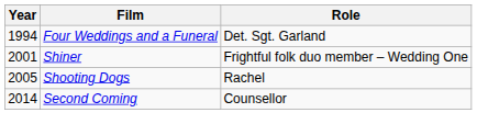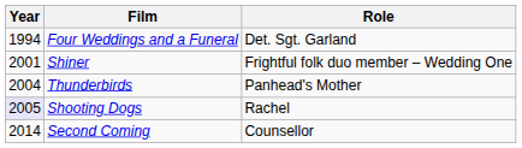+ row: 2004 | Thunderbirds | Panhead's Mother
Shooting Dogs | Year: no background -> lavender background
